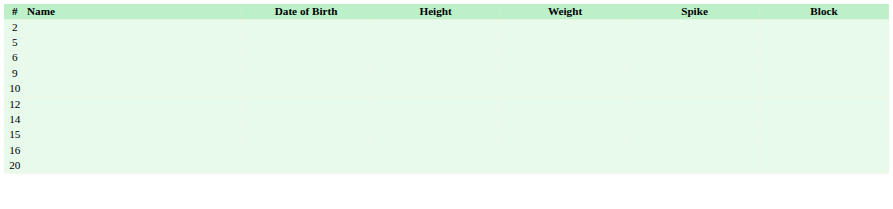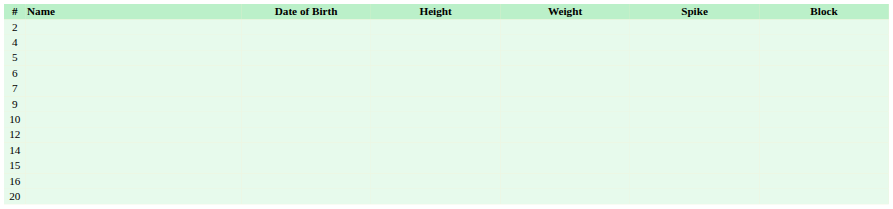+ row: 4
+ row: 7
